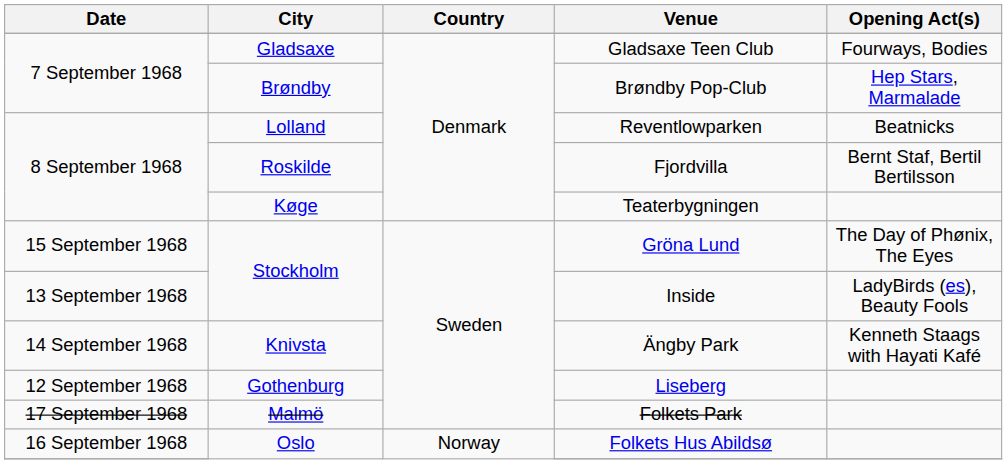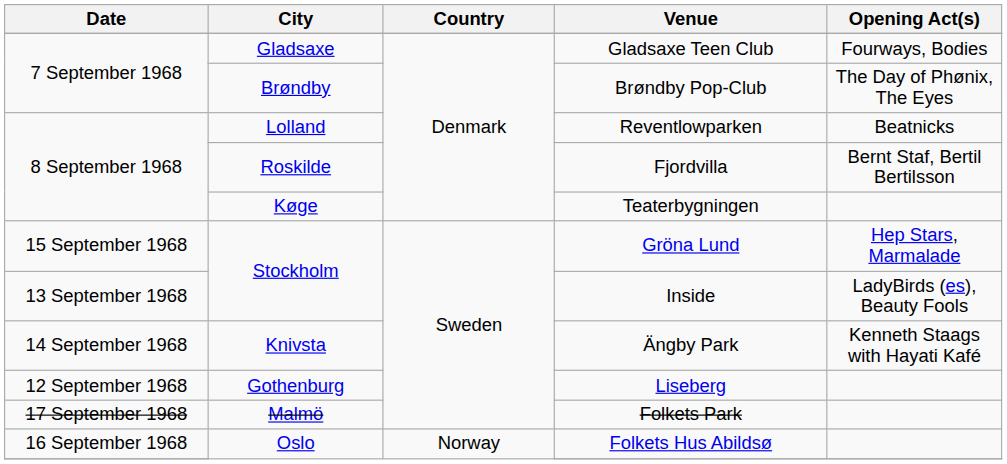Brøndby Pop-Club | Opening Act(s): Hep Stars, Marmalade -> The Day of Phønix, The Eyes
Gröna Lund | Opening Act(s): The Day of Phønix, The Eyes -> Hep Stars, Marmalade
